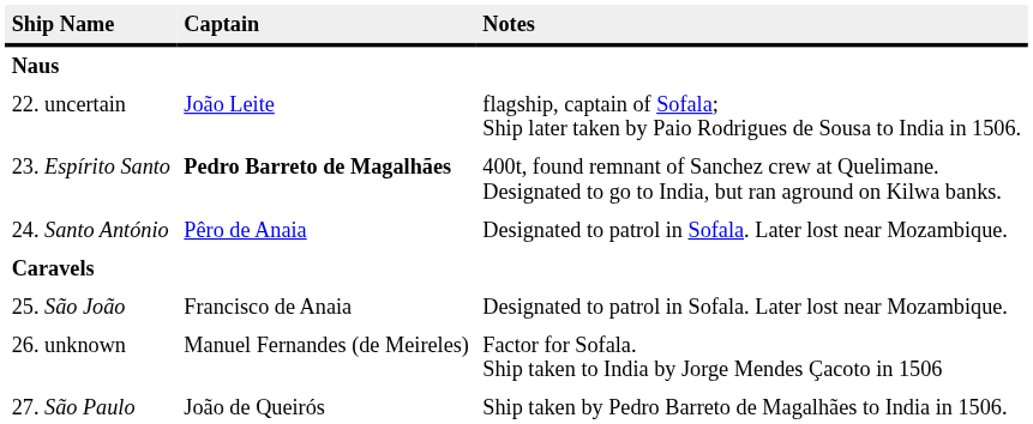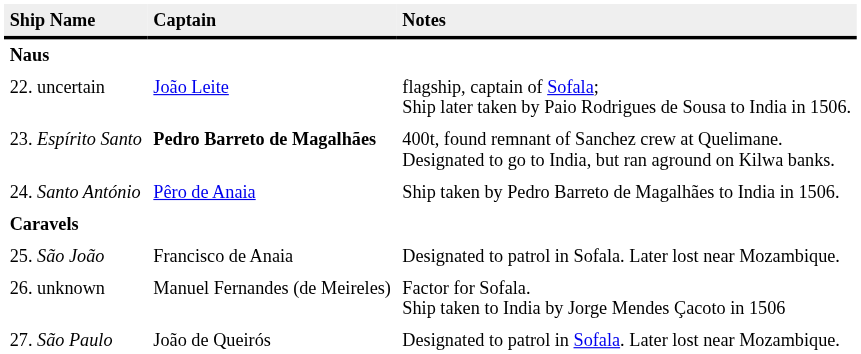24. Santo António | Notes: Designated to patrol in Sofala. Later lost near Mozambique. -> Ship taken by Pedro Barreto de Magalhães to India in 1506.
27. São Paulo | Notes: Ship taken by Pedro Barreto de Magalhães to India in 1506. -> Designated to patrol in Sofala. Later lost near Mozambique.
